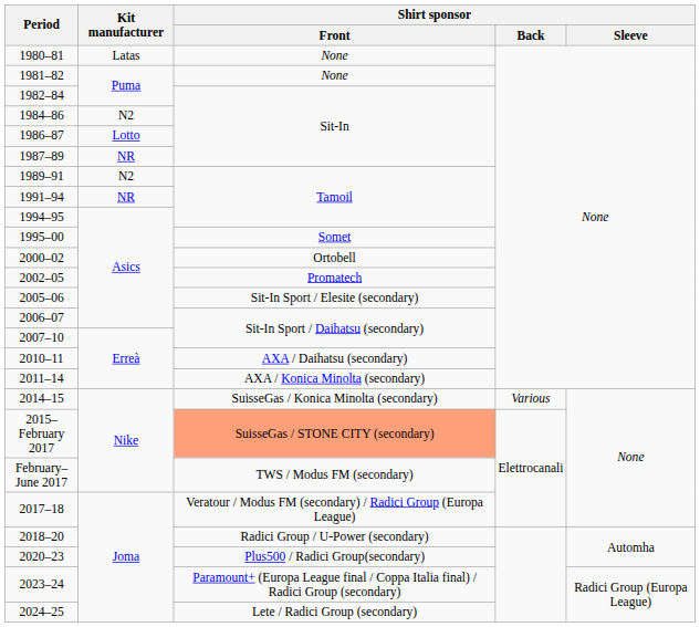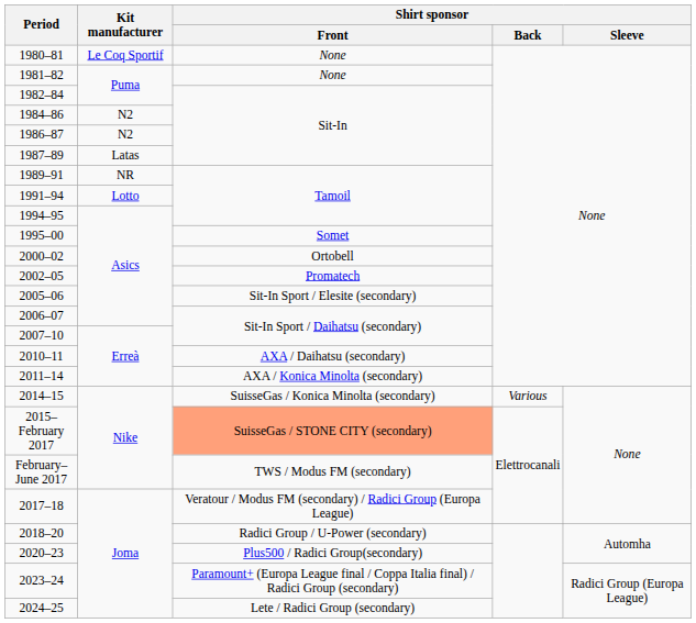1980–81 | Kit manufacturer: Latas -> Le Coq Sportif
1986–87 | Kit manufacturer: Lotto -> N2
1987–89 | Kit manufacturer: NR -> Latas
1989–91 | Kit manufacturer: N2 -> NR
1991–94 | Kit manufacturer: NR -> Lotto
